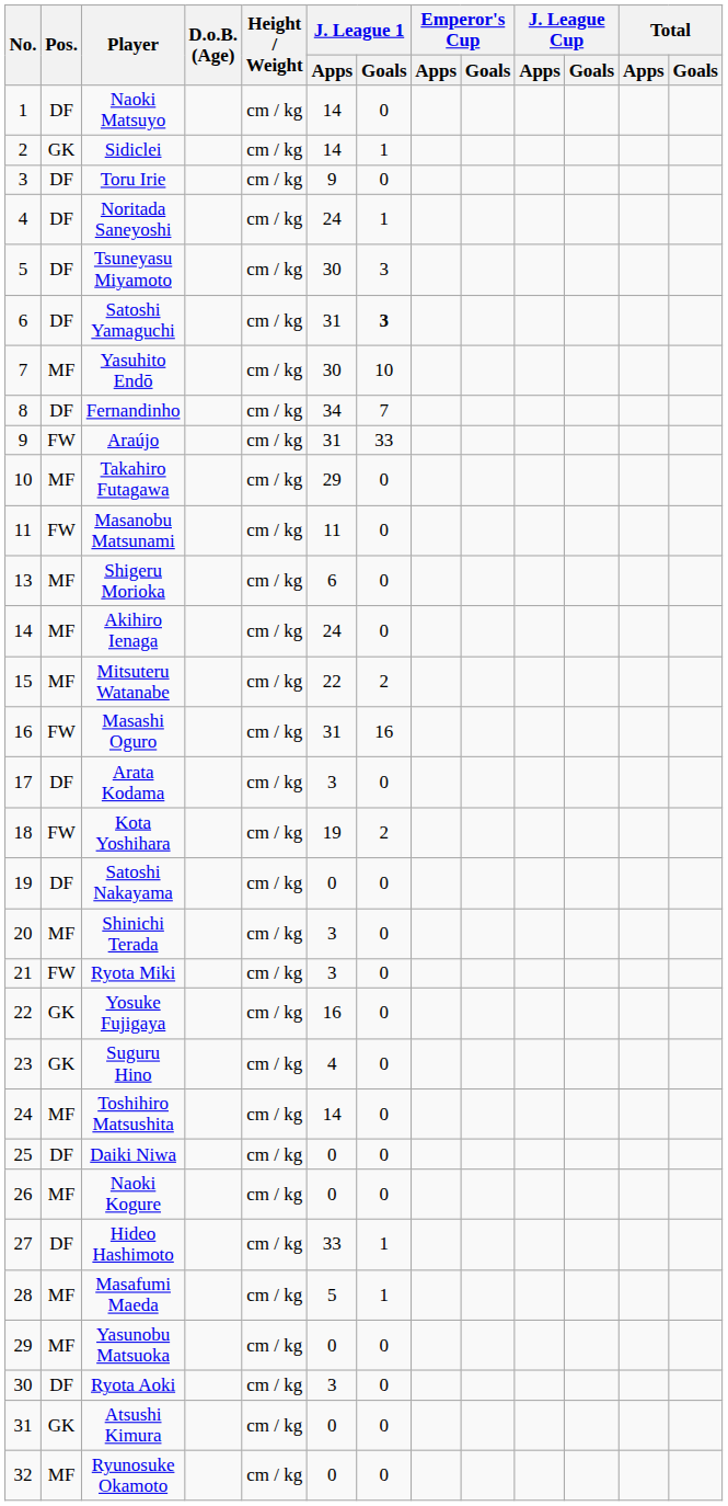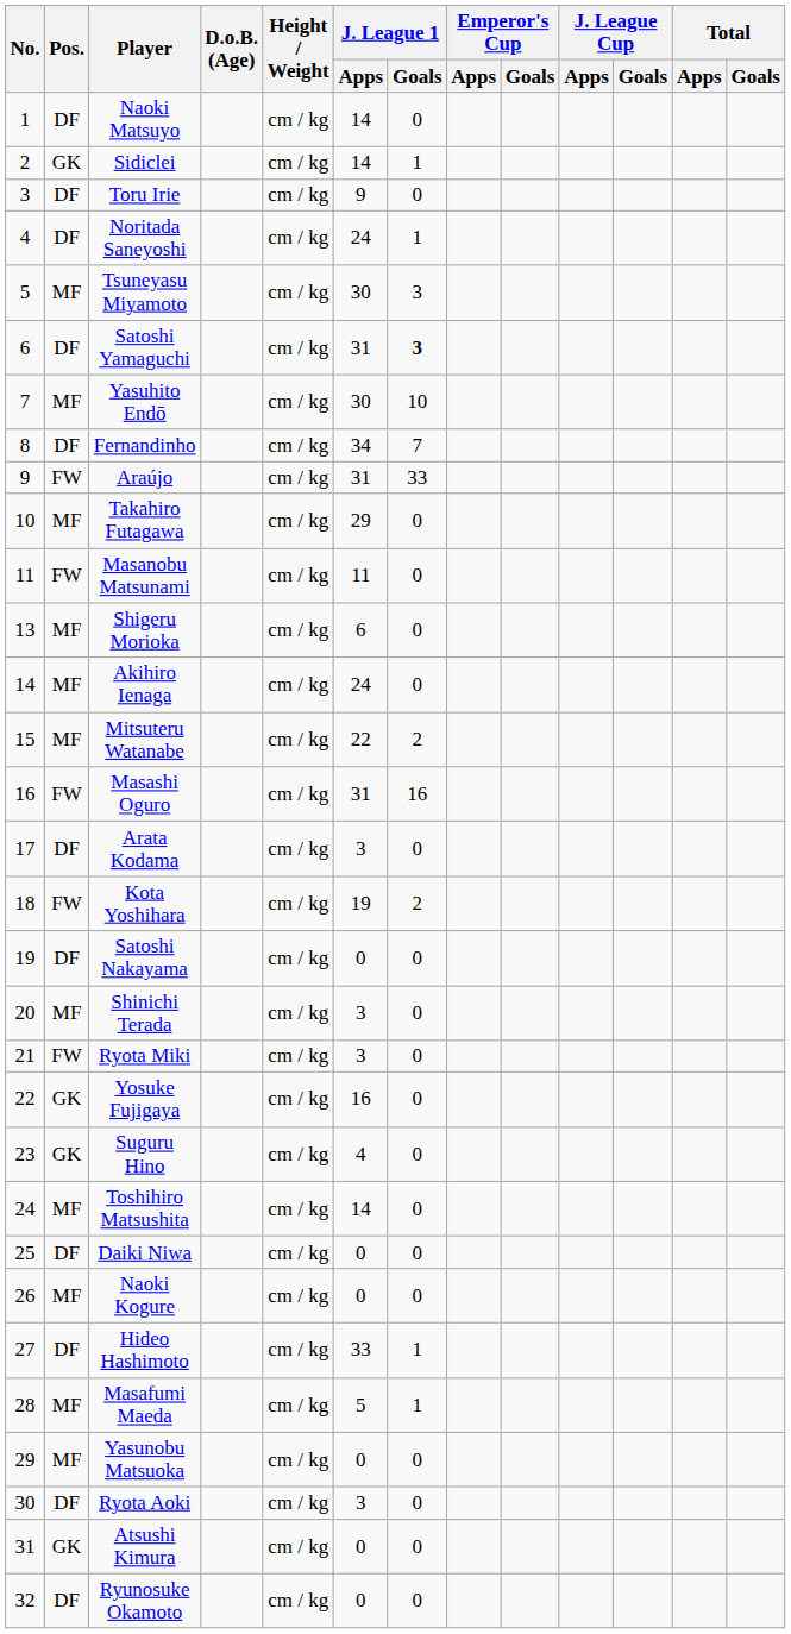Tsuneyasu Miyamoto | Pos.: DF -> MF
Ryunosuke Okamoto | Pos.: MF -> DF
